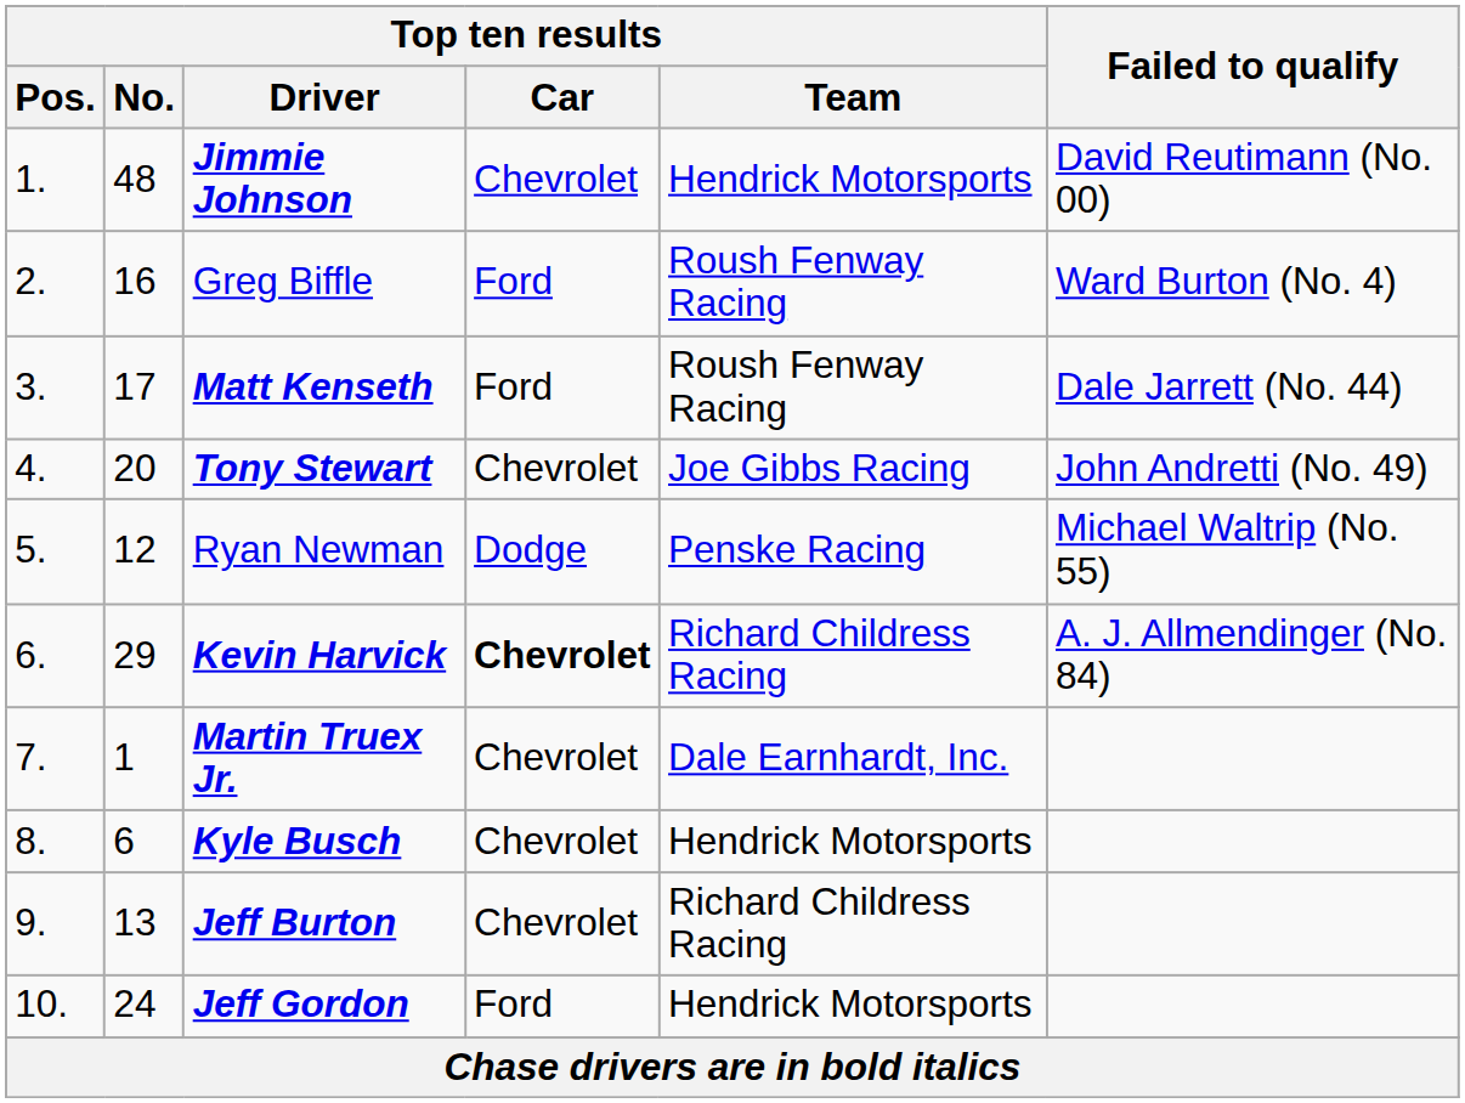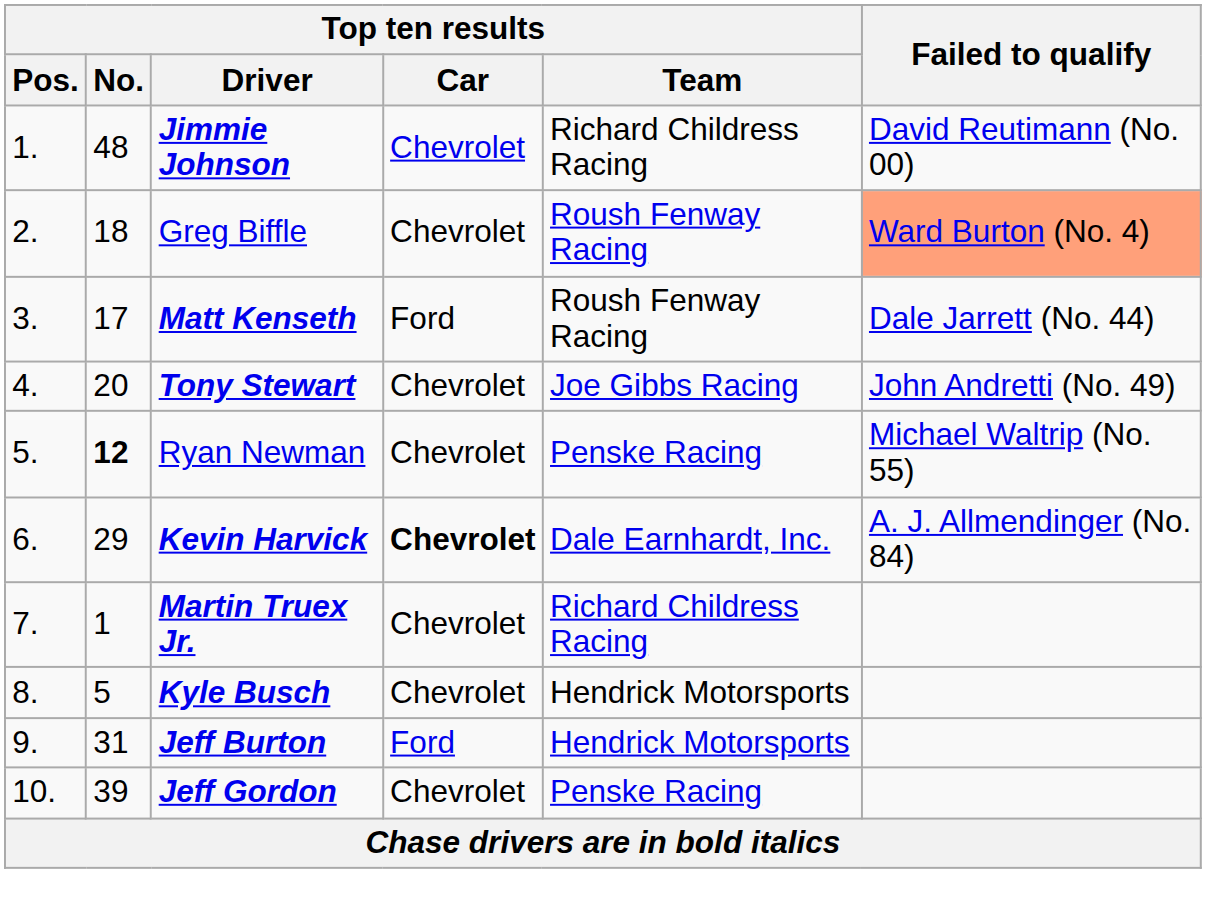Jimmie Johnson | Top ten results / Team: Hendrick Motorsports -> Richard Childress Racing
Greg Biffle | Top ten results / No.: 16 -> 18
Greg Biffle | Top ten results / Car: Ford -> Chevrolet
Greg Biffle | Failed to qualify: no background -> lightsalmon background
Ryan Newman | Top ten results / No.: normal -> bold
Ryan Newman | Top ten results / Car: Dodge -> Chevrolet
Kevin Harvick | Top ten results / Team: Richard Childress Racing -> Dale Earnhardt, Inc.
Martin Truex Jr. | Top ten results / Team: Dale Earnhardt, Inc. -> Richard Childress Racing
Kyle Busch | Top ten results / No.: 6 -> 5
Jeff Burton | Top ten results / No.: 13 -> 31
Jeff Burton | Top ten results / Car: Chevrolet -> Ford
Jeff Burton | Top ten results / Team: Richard Childress Racing -> Hendrick Motorsports
Jeff Gordon | Top ten results / No.: 24 -> 39
Jeff Gordon | Top ten results / Car: Ford -> Chevrolet
Jeff Gordon | Top ten results / Team: Hendrick Motorsports -> Penske Racing
